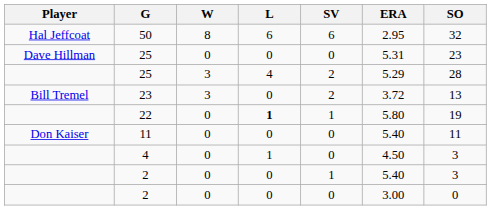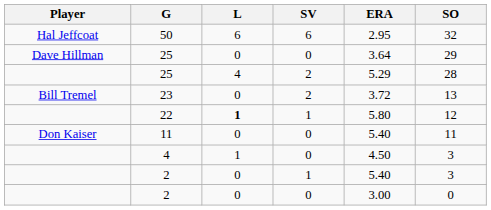- column: W | 8 | 0 | 3 | 3 | 0 | 0 | 0 | 0 | 0
Dave Hillman / 25 | ERA: 5.31 -> 3.64
Dave Hillman / 25 | SO: 23 -> 29
22 | SO: 19 -> 12
